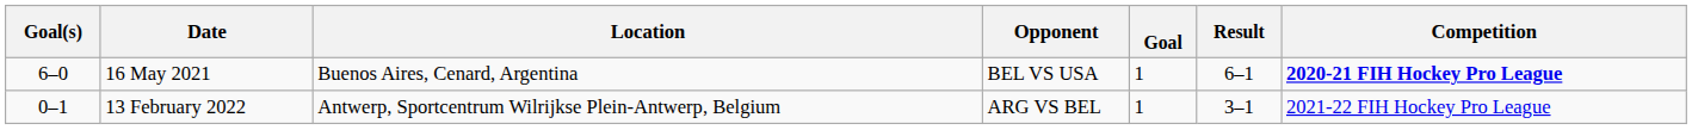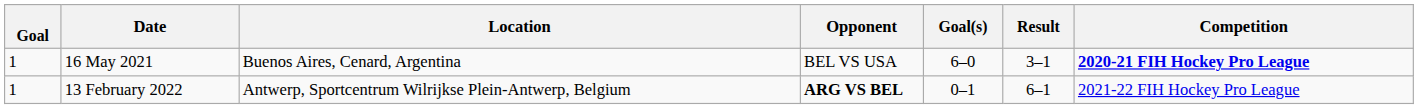columns swapped: Goal <-> Goal(s)
16 May 2021 | Result: 6–1 -> 3–1
13 February 2022 | Opponent: normal -> bold
13 February 2022 | Result: 3–1 -> 6–1
